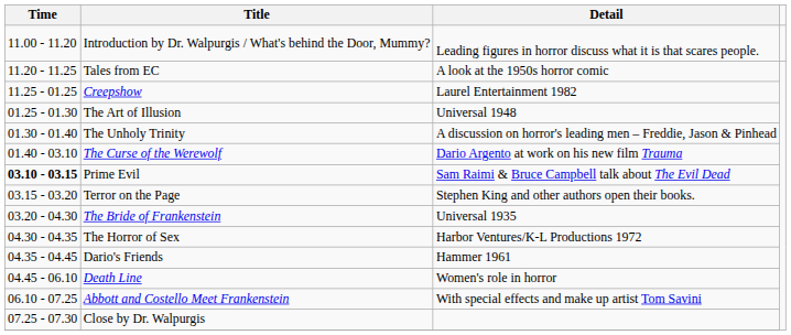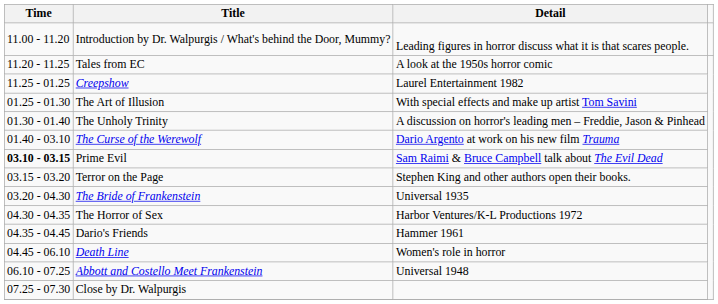The Art of Illusion | Detail: Universal 1948 -> With special effects and make up artist Tom Savini
Abbott and Costello Meet Frankenstein | Detail: With special effects and make up artist Tom Savini -> Universal 1948
